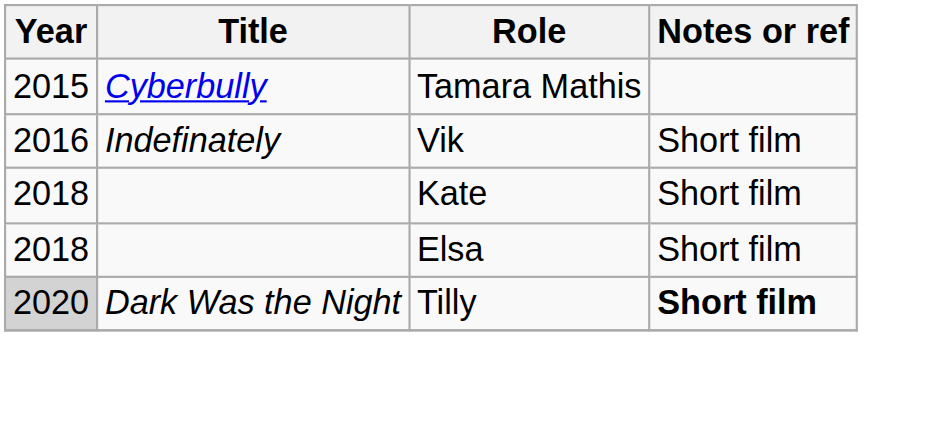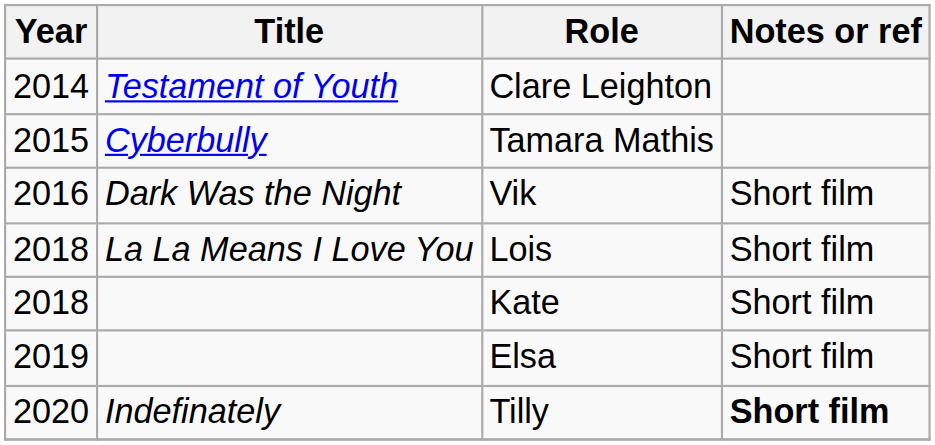+ row: 2014 | Testament of Youth | Clare Leighton
Vik | Title: Indefinately -> Dark Was the Night
+ row: 2018 | La La Means I Love You | Lois | Short film
Elsa | Year: 2018 -> 2019
Tilly | Year: lightgrey background -> no background
Tilly | Title: Dark Was the Night -> Indefinately
